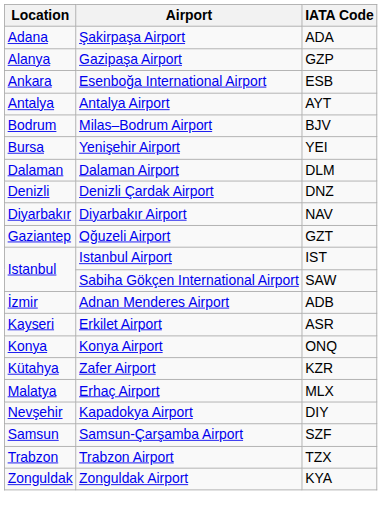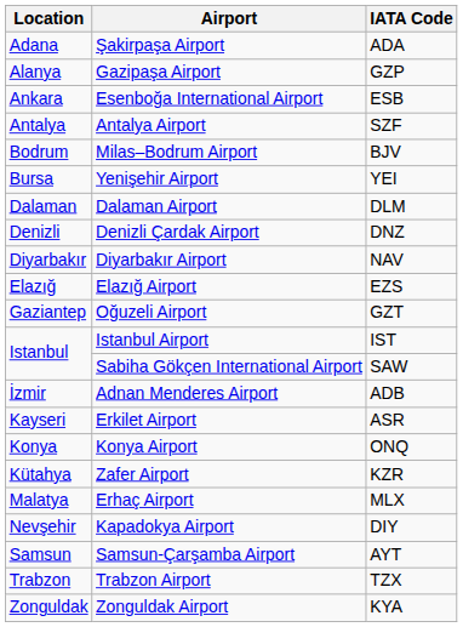Antalya Airport | IATA Code: AYT -> SZF
+ row: Elazığ | Elazığ Airport | EZS
Samsun-Çarşamba Airport | IATA Code: SZF -> AYT
